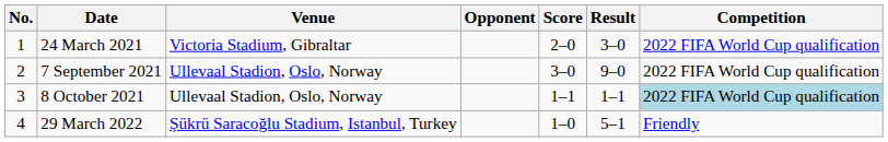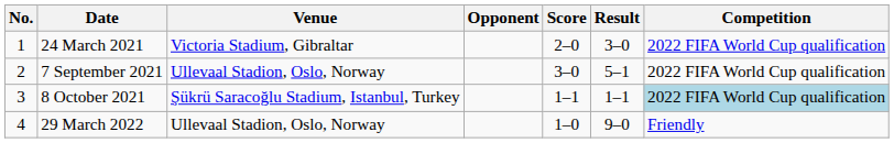7 September 2021 | Result: 9–0 -> 5–1
8 October 2021 | Venue: Ullevaal Stadion, Oslo, Norway -> Şükrü Saracoğlu Stadium, Istanbul, Turkey
29 March 2022 | Venue: Şükrü Saracoğlu Stadium, Istanbul, Turkey -> Ullevaal Stadion, Oslo, Norway
29 March 2022 | Result: 5–1 -> 9–0
